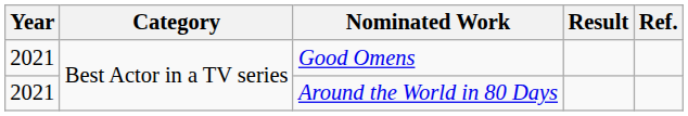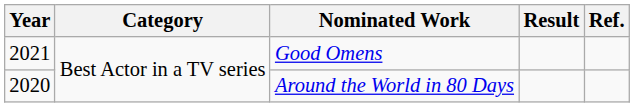Around the World in 80 Days | Year: 2021 -> 2020
